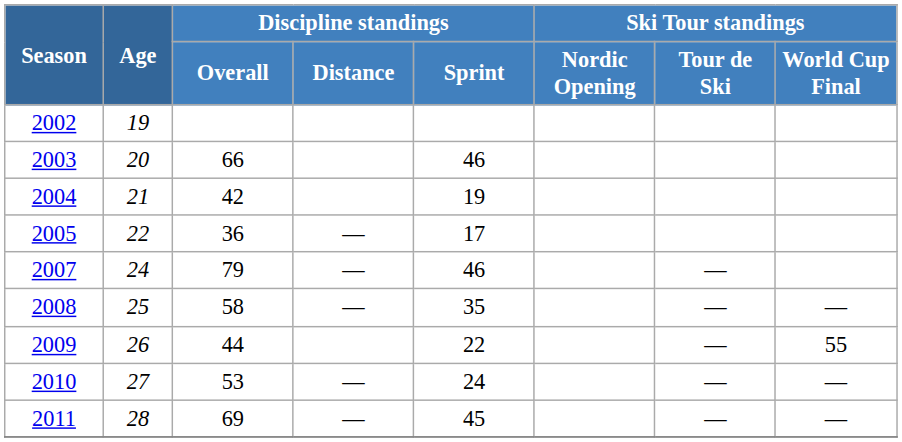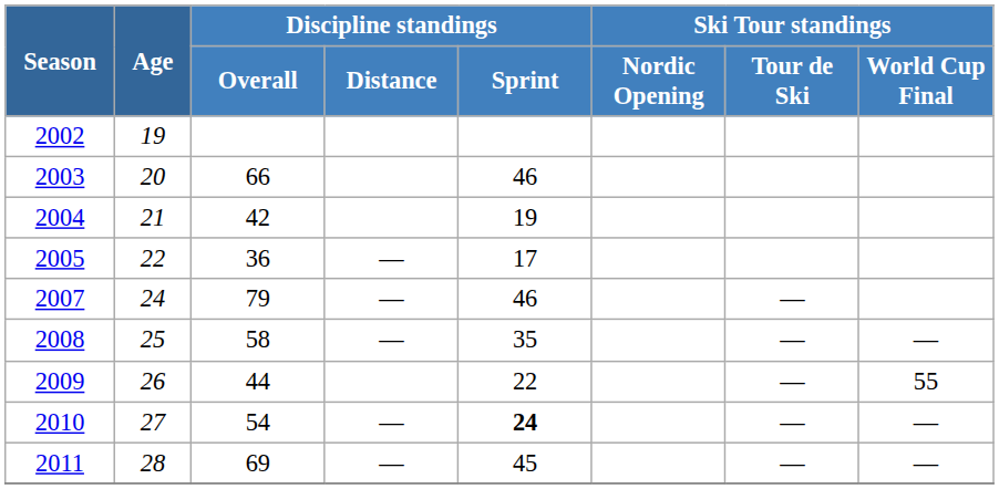2010 | Discipline standings / Overall: 53 -> 54
2010 | Discipline standings / Sprint: normal -> bold
